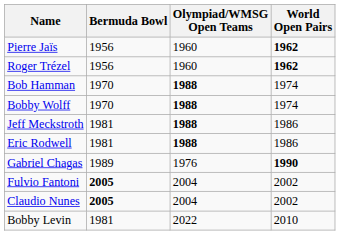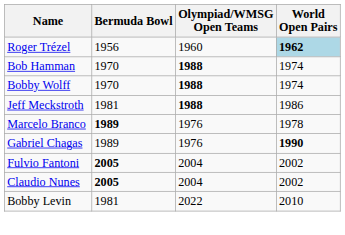- row: Pierre Jaïs | 1956 | 1960 | 1962
Roger Trézel | World Open Pairs: no background -> lightblue background
- row: Eric Rodwell | 1981 | 1988 | 1986
+ row: Marcelo Branco | 1989 | 1976 | 1978
